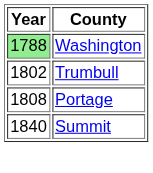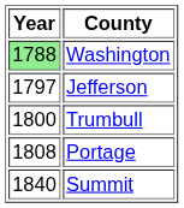+ row: 1797 | Jefferson
Trumbull | Year: 1802 -> 1800
